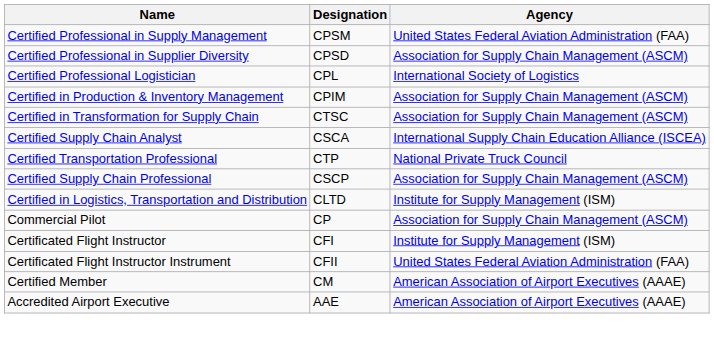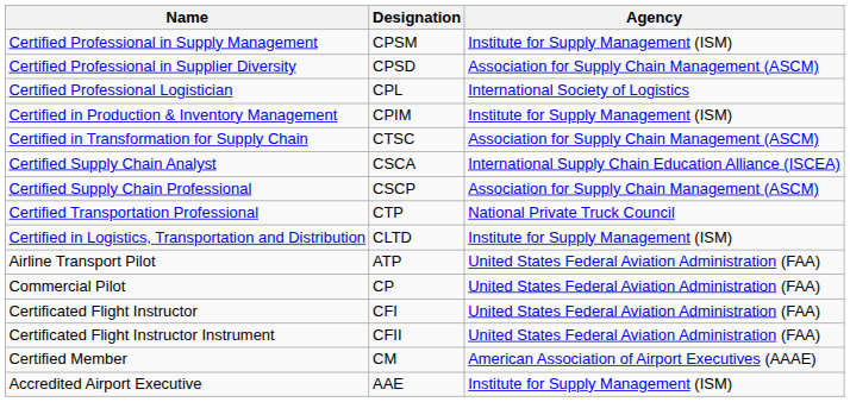Certified Professional in Supply Management | Agency: United States Federal Aviation Administration (FAA) -> Institute for Supply Management (ISM)
Certified in Production & Inventory Management | Agency: Association for Supply Chain Management (ASCM) -> Institute for Supply Management (ISM)
rows swapped: Certified Supply Chain Professional <-> Certified Transportation Professional
+ row: Airline Transport Pilot | ATP | United States Federal Aviation Administration (FAA)
Commercial Pilot | Agency: Association for Supply Chain Management (ASCM) -> United States Federal Aviation Administration (FAA)
Certificated Flight Instructor | Agency: Institute for Supply Management (ISM) -> United States Federal Aviation Administration (FAA)
Accredited Airport Executive | Agency: American Association of Airport Executives (AAAE) -> Institute for Supply Management (ISM)
